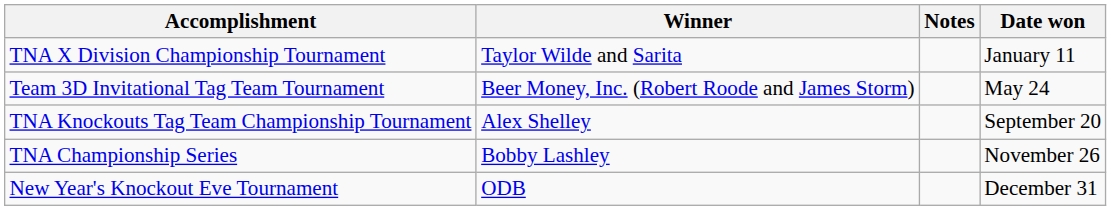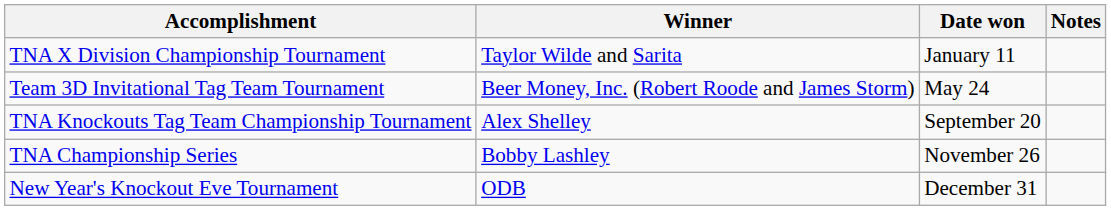columns swapped: Date won <-> Notes
